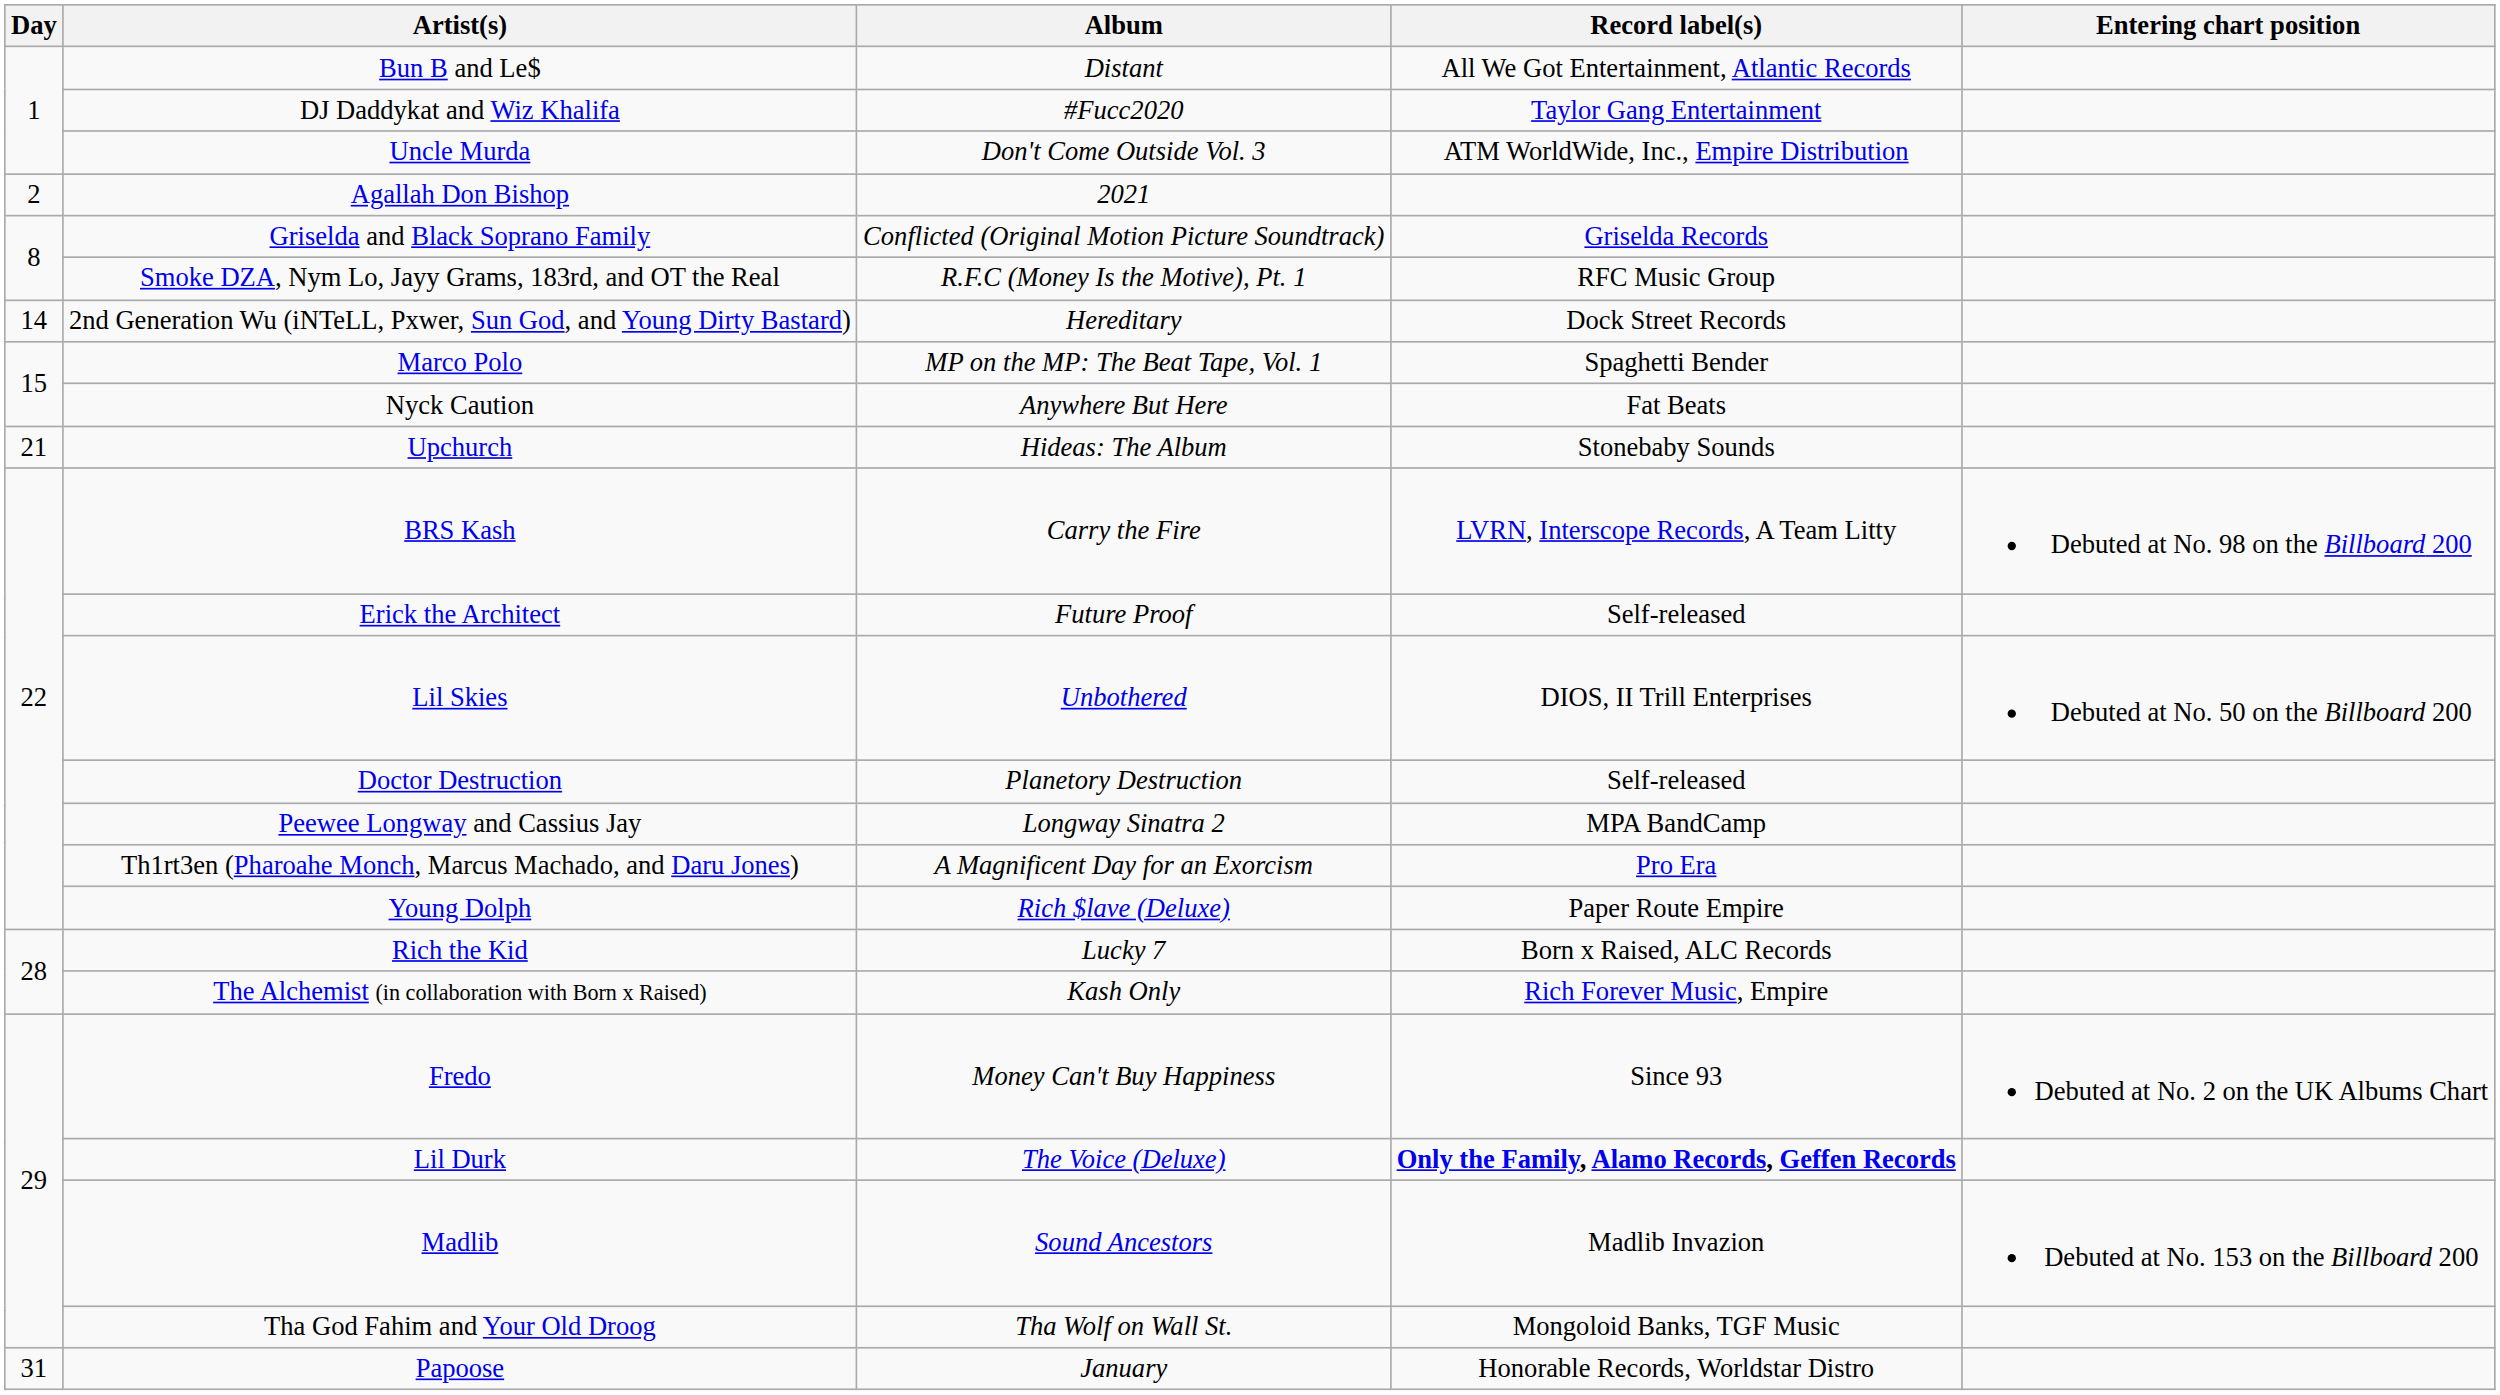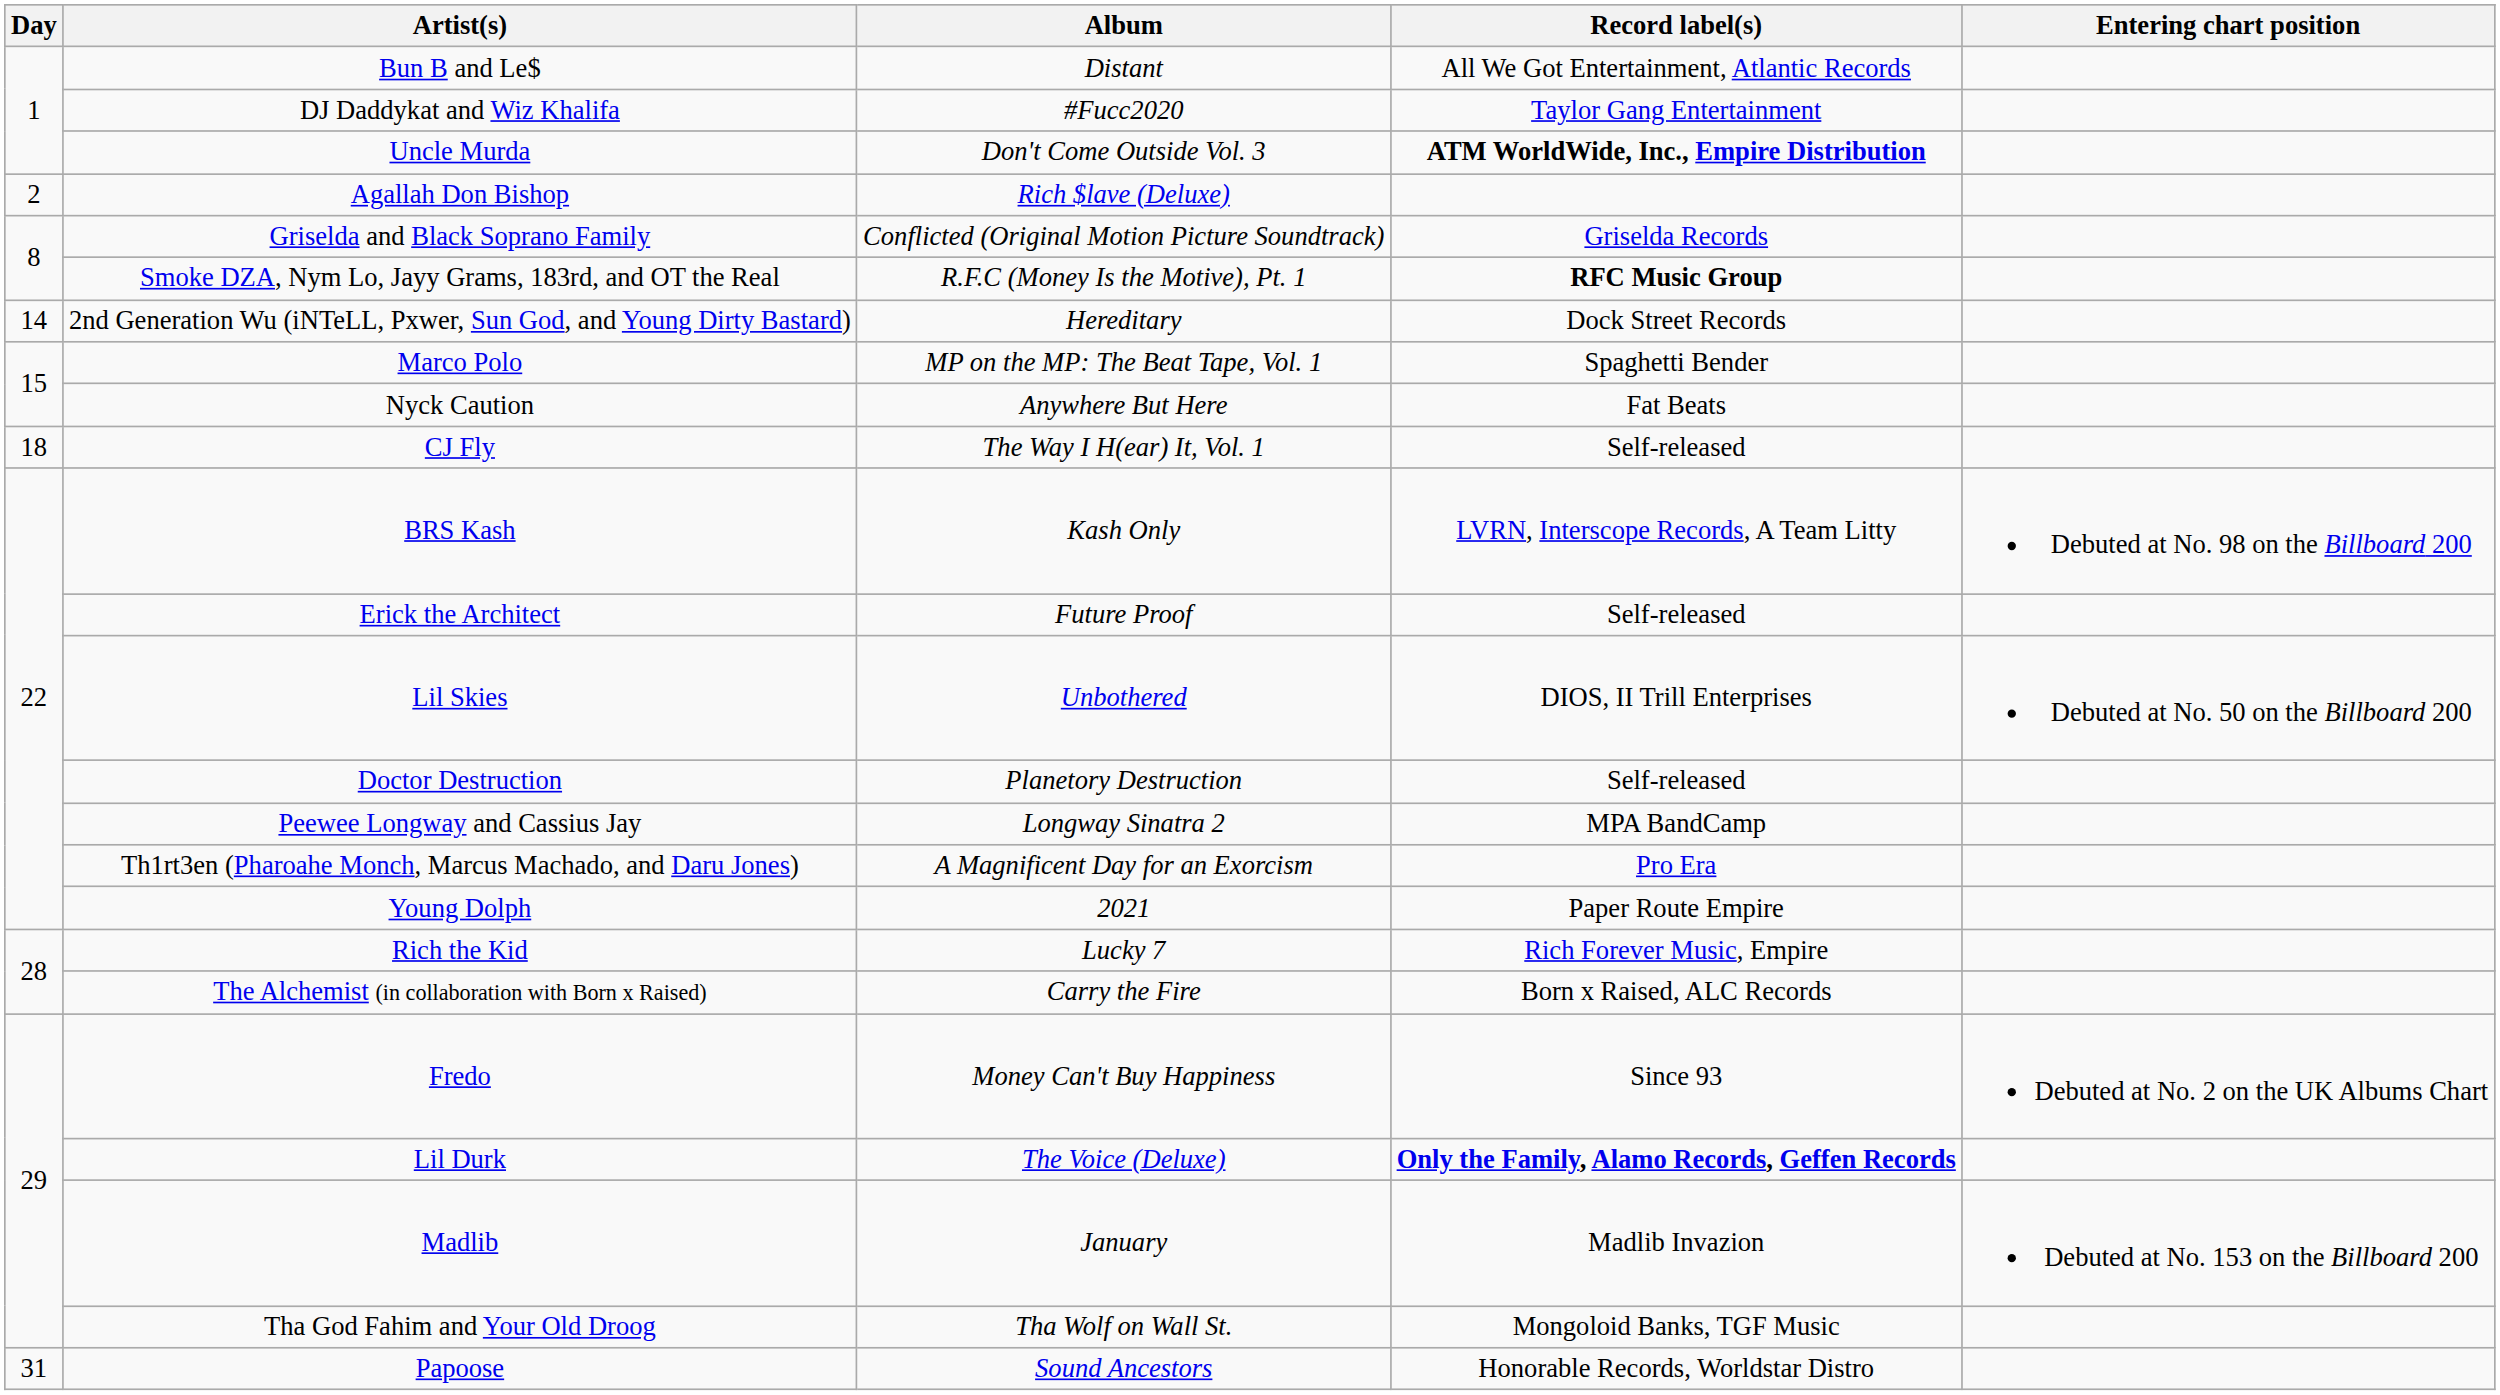Uncle Murda | Record label(s): normal -> bold
Agallah Don Bishop | Album: 2021 -> Rich $lave (Deluxe)
Smoke DZA, Nym Lo, Jayy Grams, 183rd, and OT the Real | Record label(s): normal -> bold
+ row: 18 | CJ Fly | The Way I H(ear) It, Vol. 1 | Self-released
- row: 21 | Upchurch | Hideas: The Album | Stonebaby Sounds
BRS Kash | Album: Carry the Fire -> Kash Only
Young Dolph | Album: Rich $lave (Deluxe) -> 2021
Rich the Kid | Record label(s): Born x Raised, ALC Records -> Rich Forever Music, Empire
The Alchemist (in collaboration with Born x Raised) | Album: Kash Only -> Carry the Fire
The Alchemist (in collaboration with Born x Raised) | Record label(s): Rich Forever Music, Empire -> Born x Raised, ALC Records
Madlib | Album: Sound Ancestors -> January
Papoose | Album: January -> Sound Ancestors
